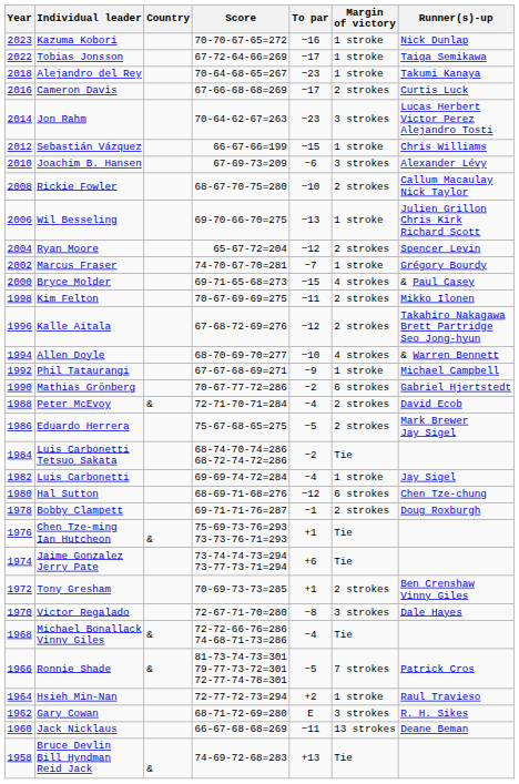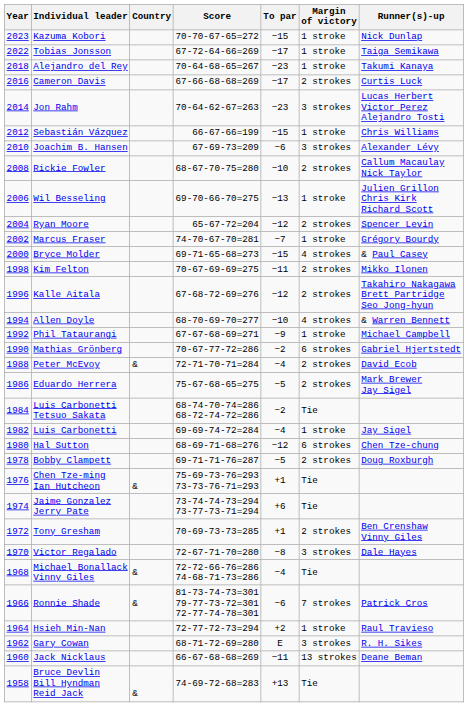Kazuma Kobori | To par: −16 -> −15
Bobby Clampett | To par: −1 -> −5
Ronnie Shade | To par: −5 -> −6
